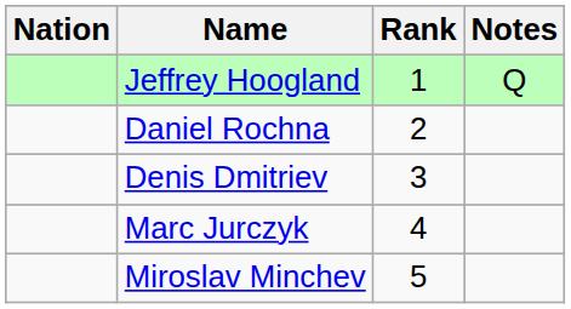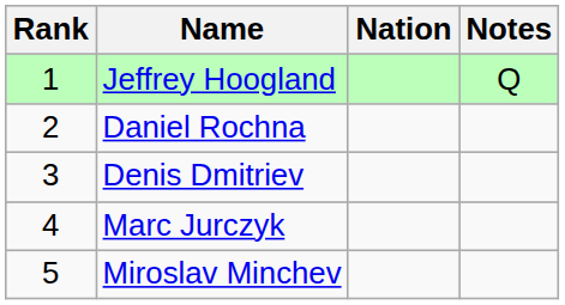columns swapped: Rank <-> Nation
